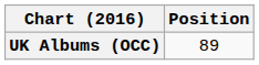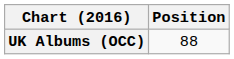UK Albums (OCC) | Position: 89 -> 88
